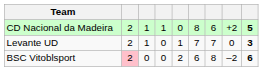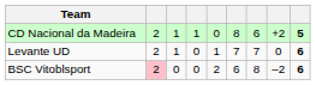Levante UD | column 9: 3 -> 6
